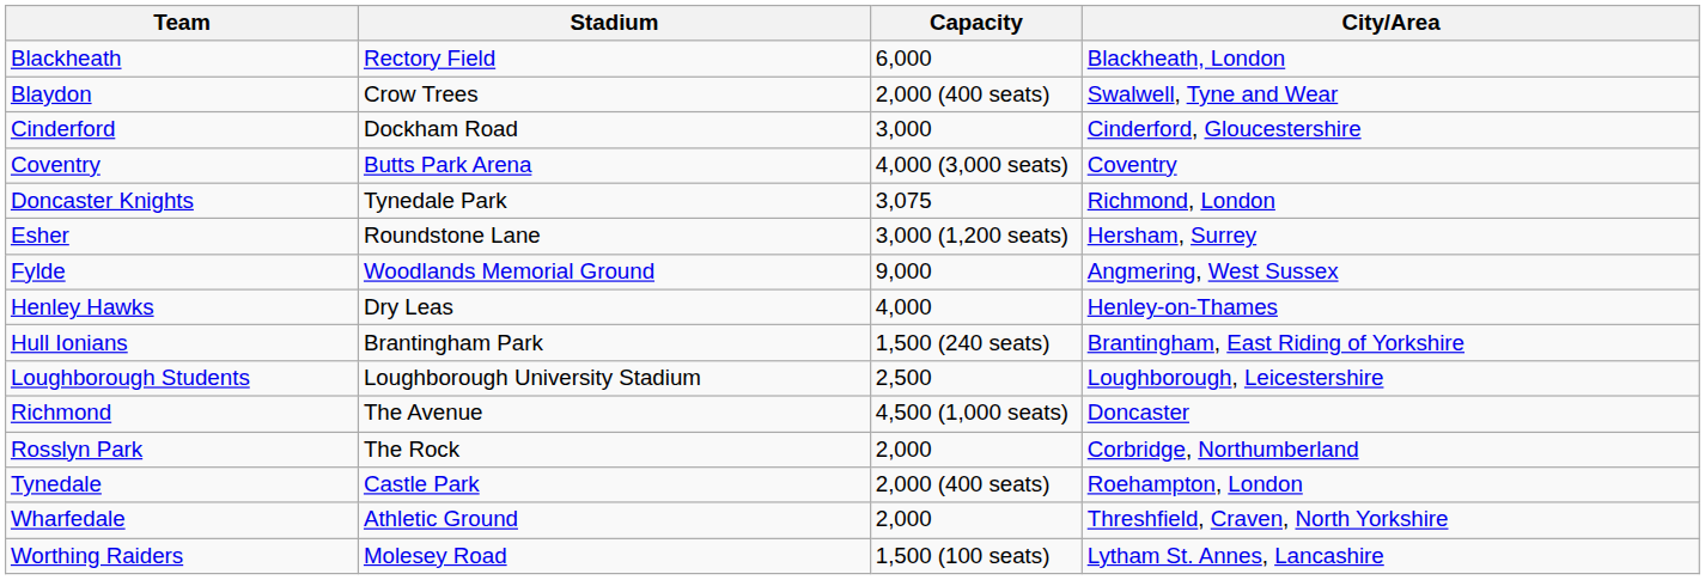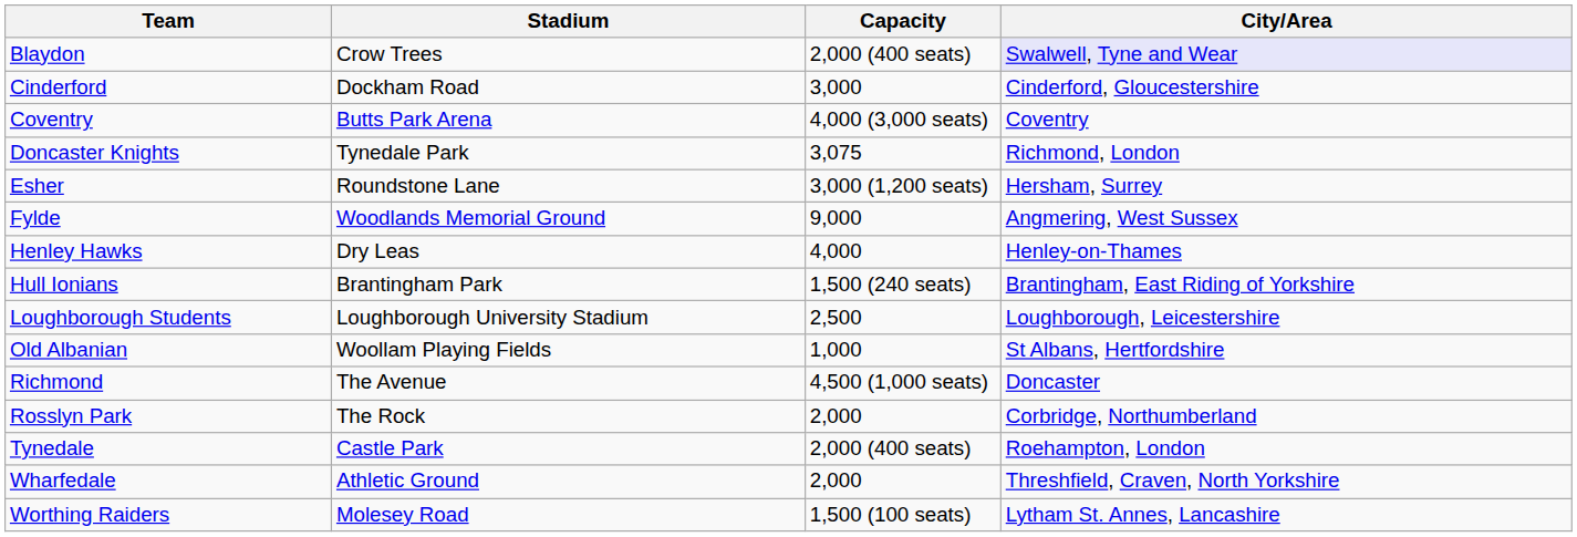- row: Blackheath | Rectory Field | 6,000 | Blackheath, London
Blaydon | City/Area: no background -> lavender background
+ row: Old Albanian | Woollam Playing Fields | 1,000 | St Albans, Hertfordshire
